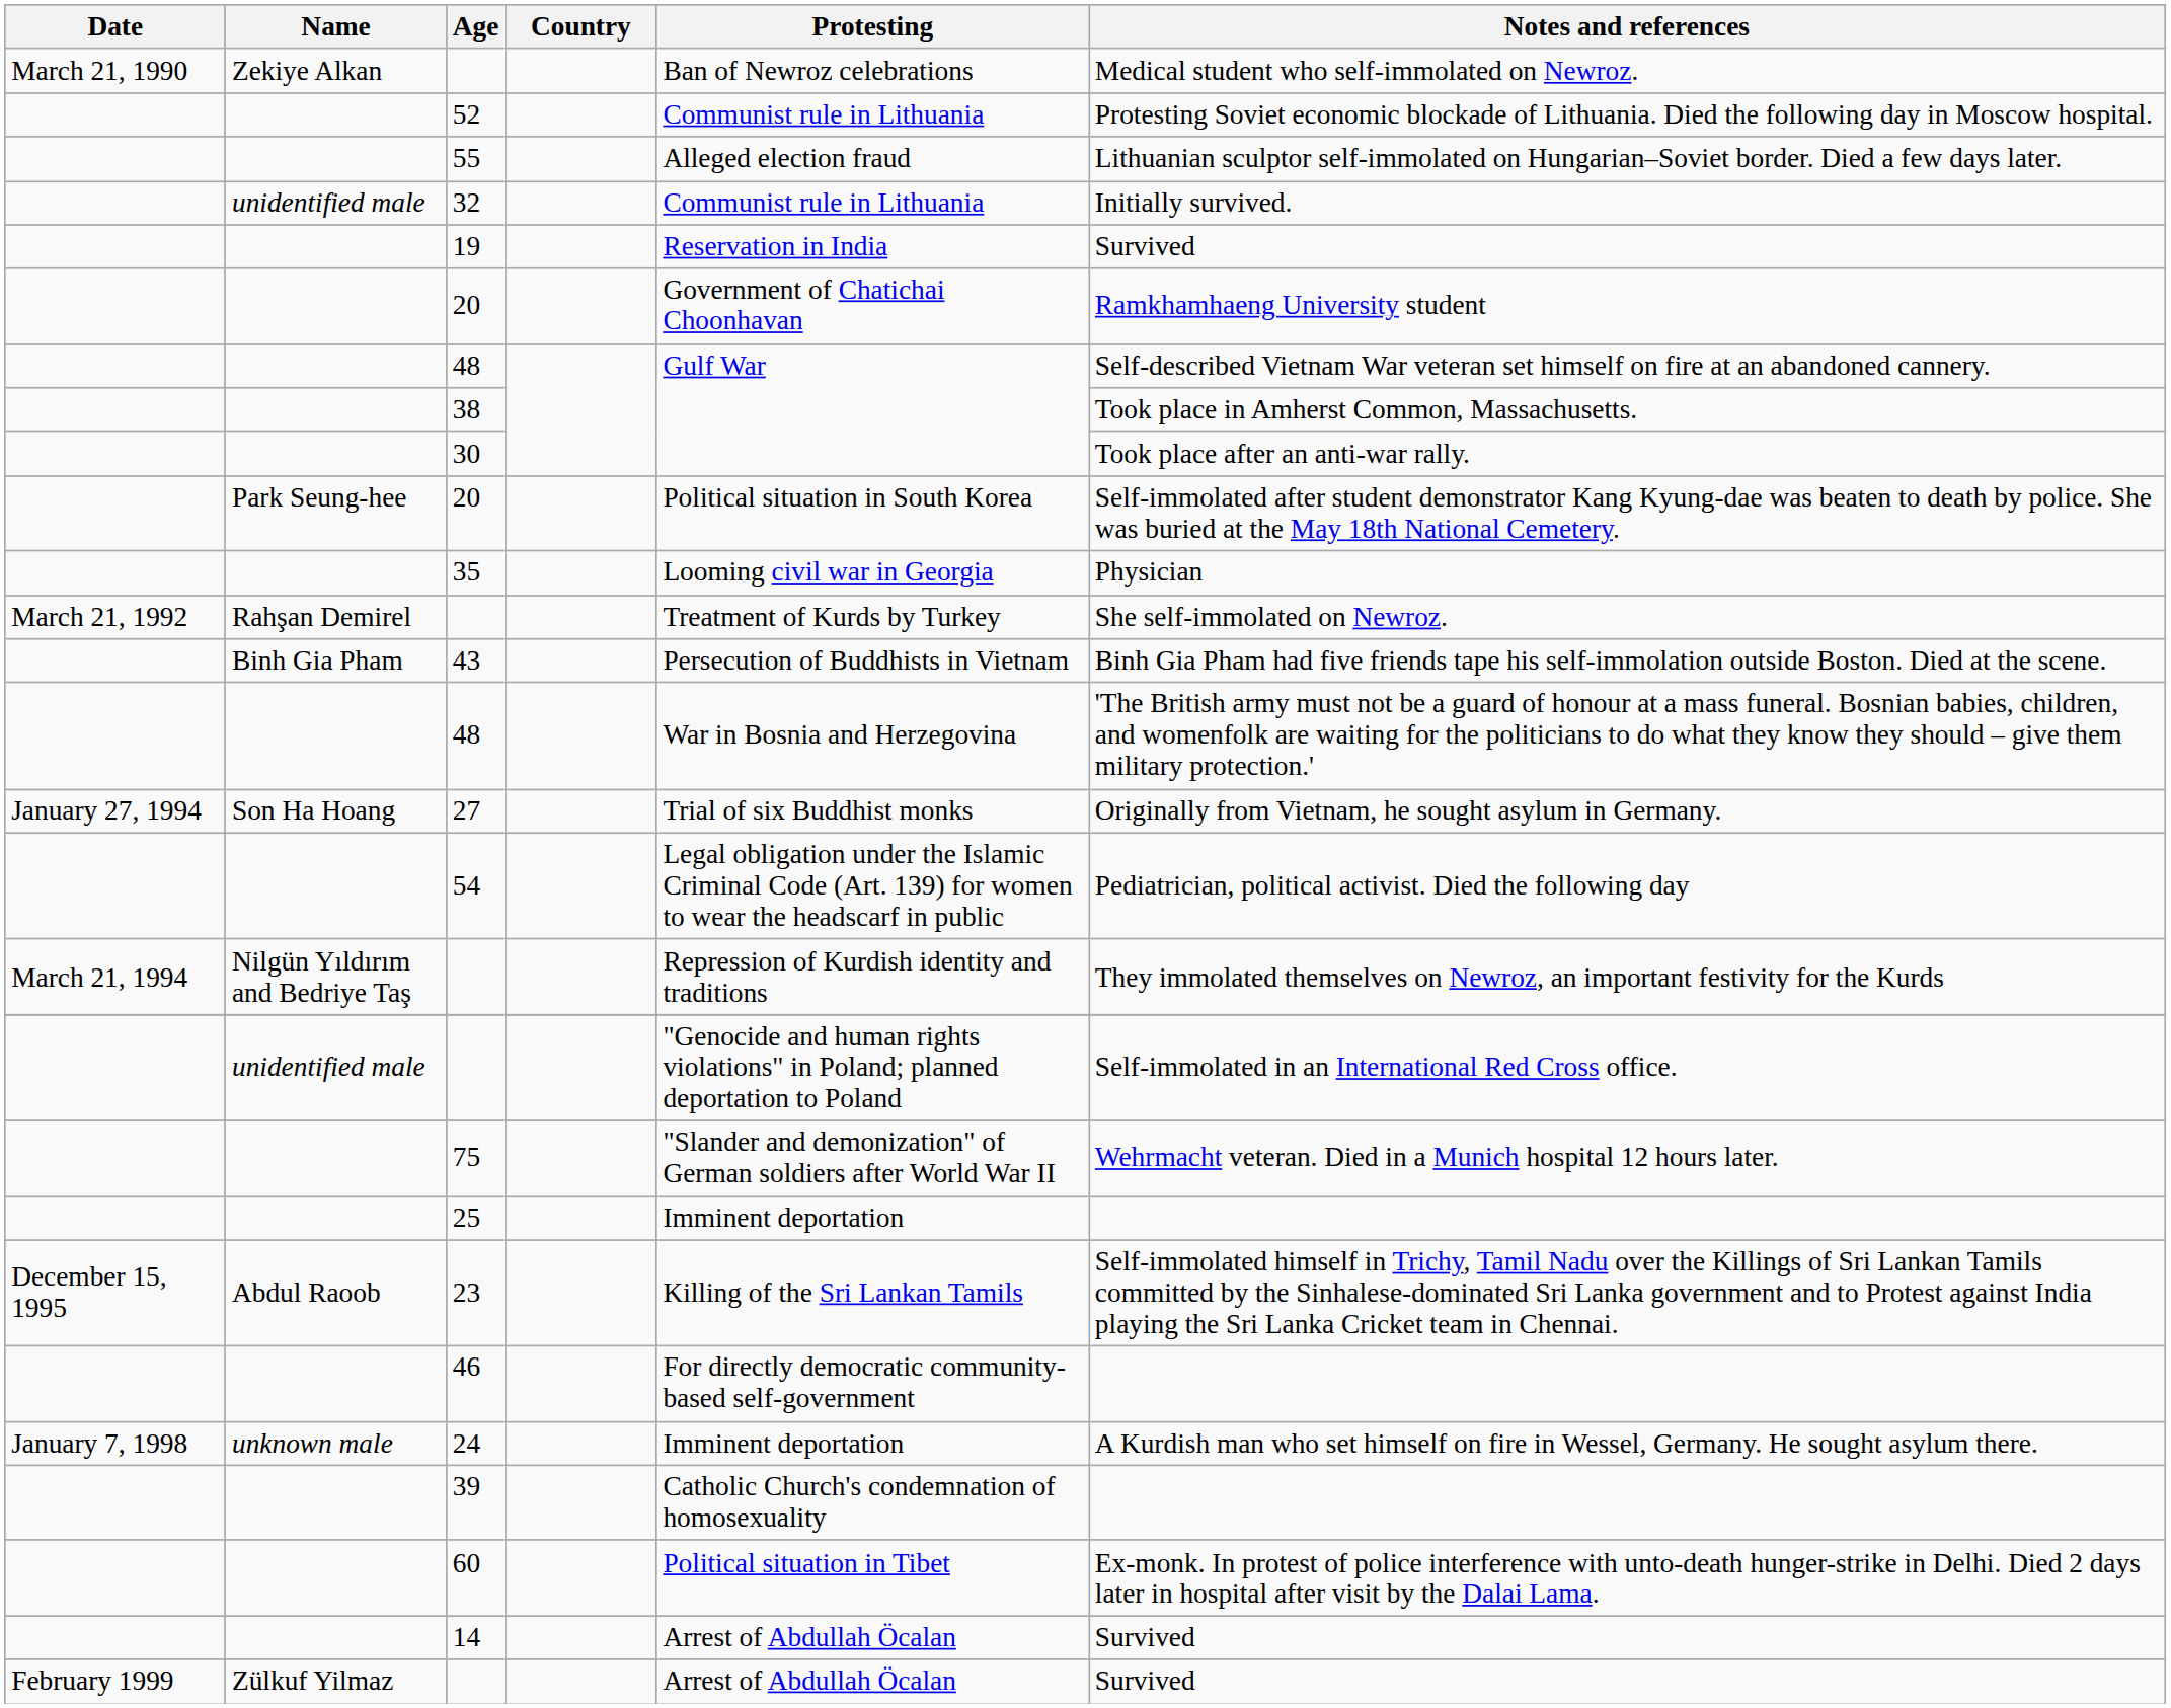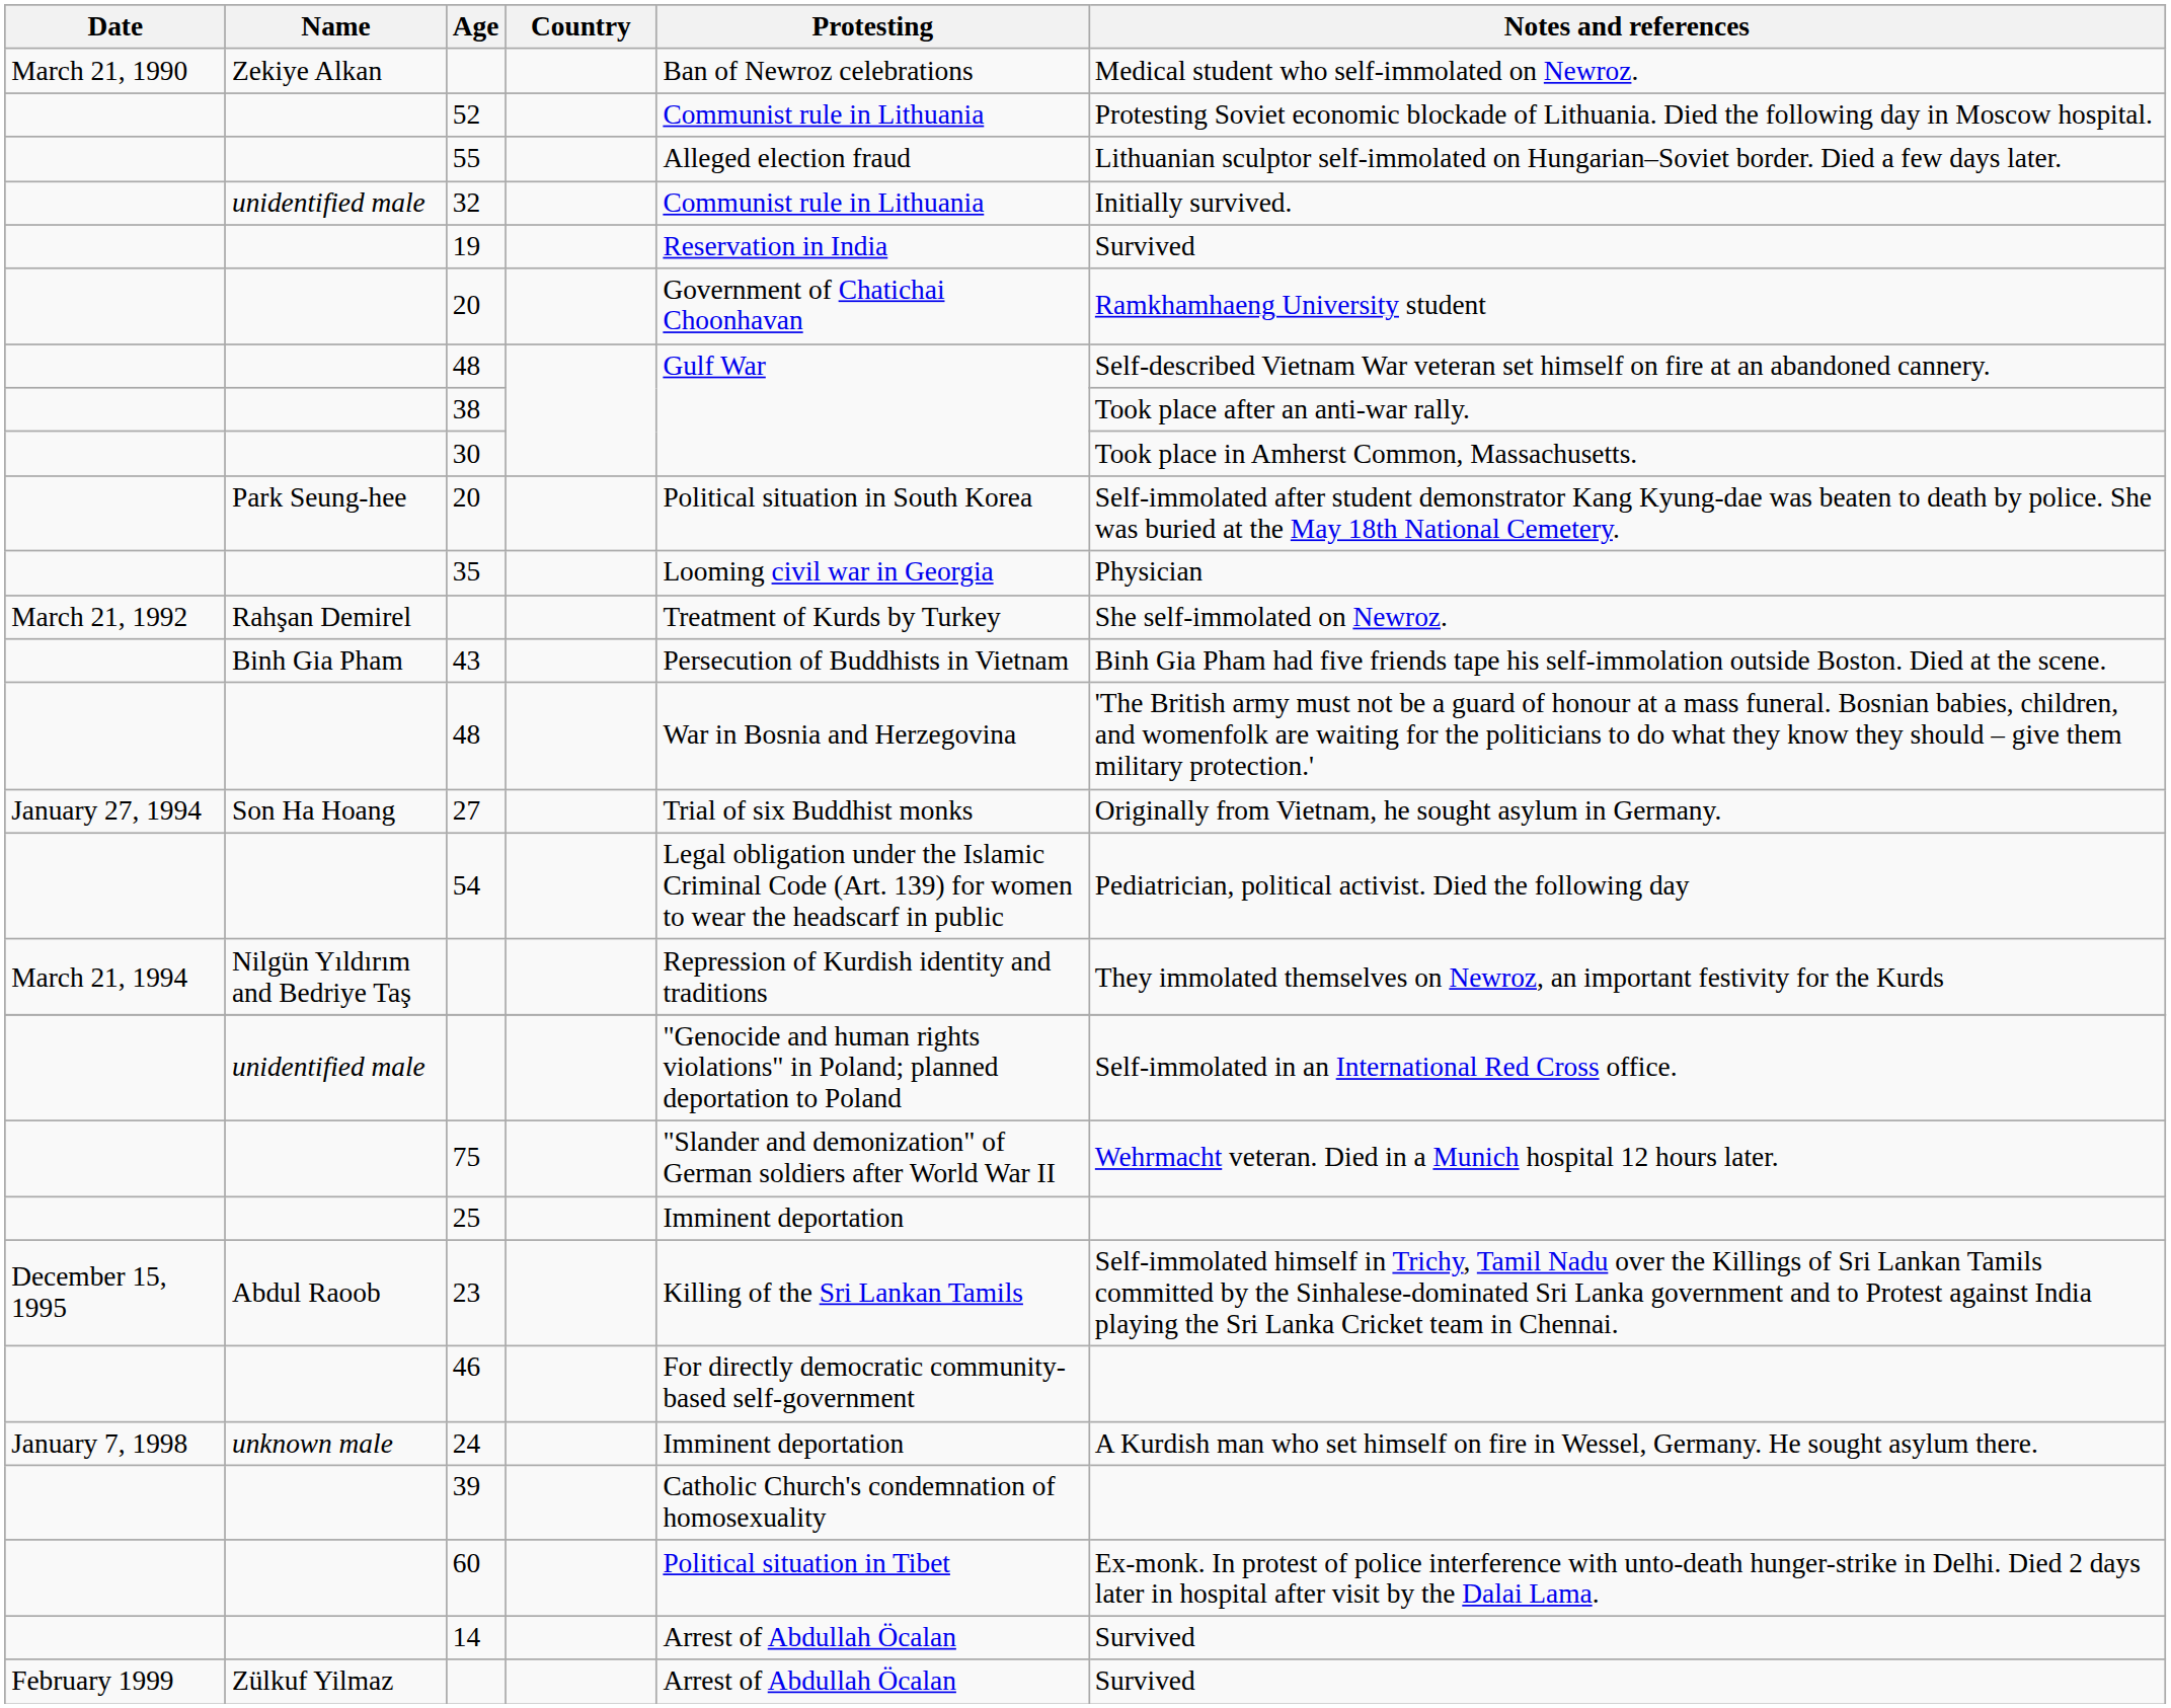38 | Notes and references: Took place in Amherst Common, Massachusetts. -> Took place after an anti-war rally.
30 | Notes and references: Took place after an anti-war rally. -> Took place in Amherst Common, Massachusetts.
